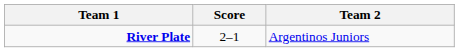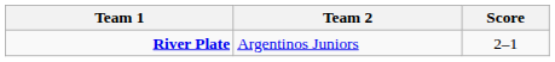columns swapped: Score <-> Team 2
